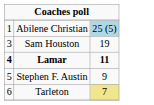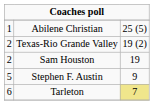Abilene Christian | column 3: lightblue background -> no background
+ row: 2 | Texas-Rio Grande Valley | 19 (2)
Sam Houston | column 1: 3 -> 2
- row: 4 | Lamar | 11
